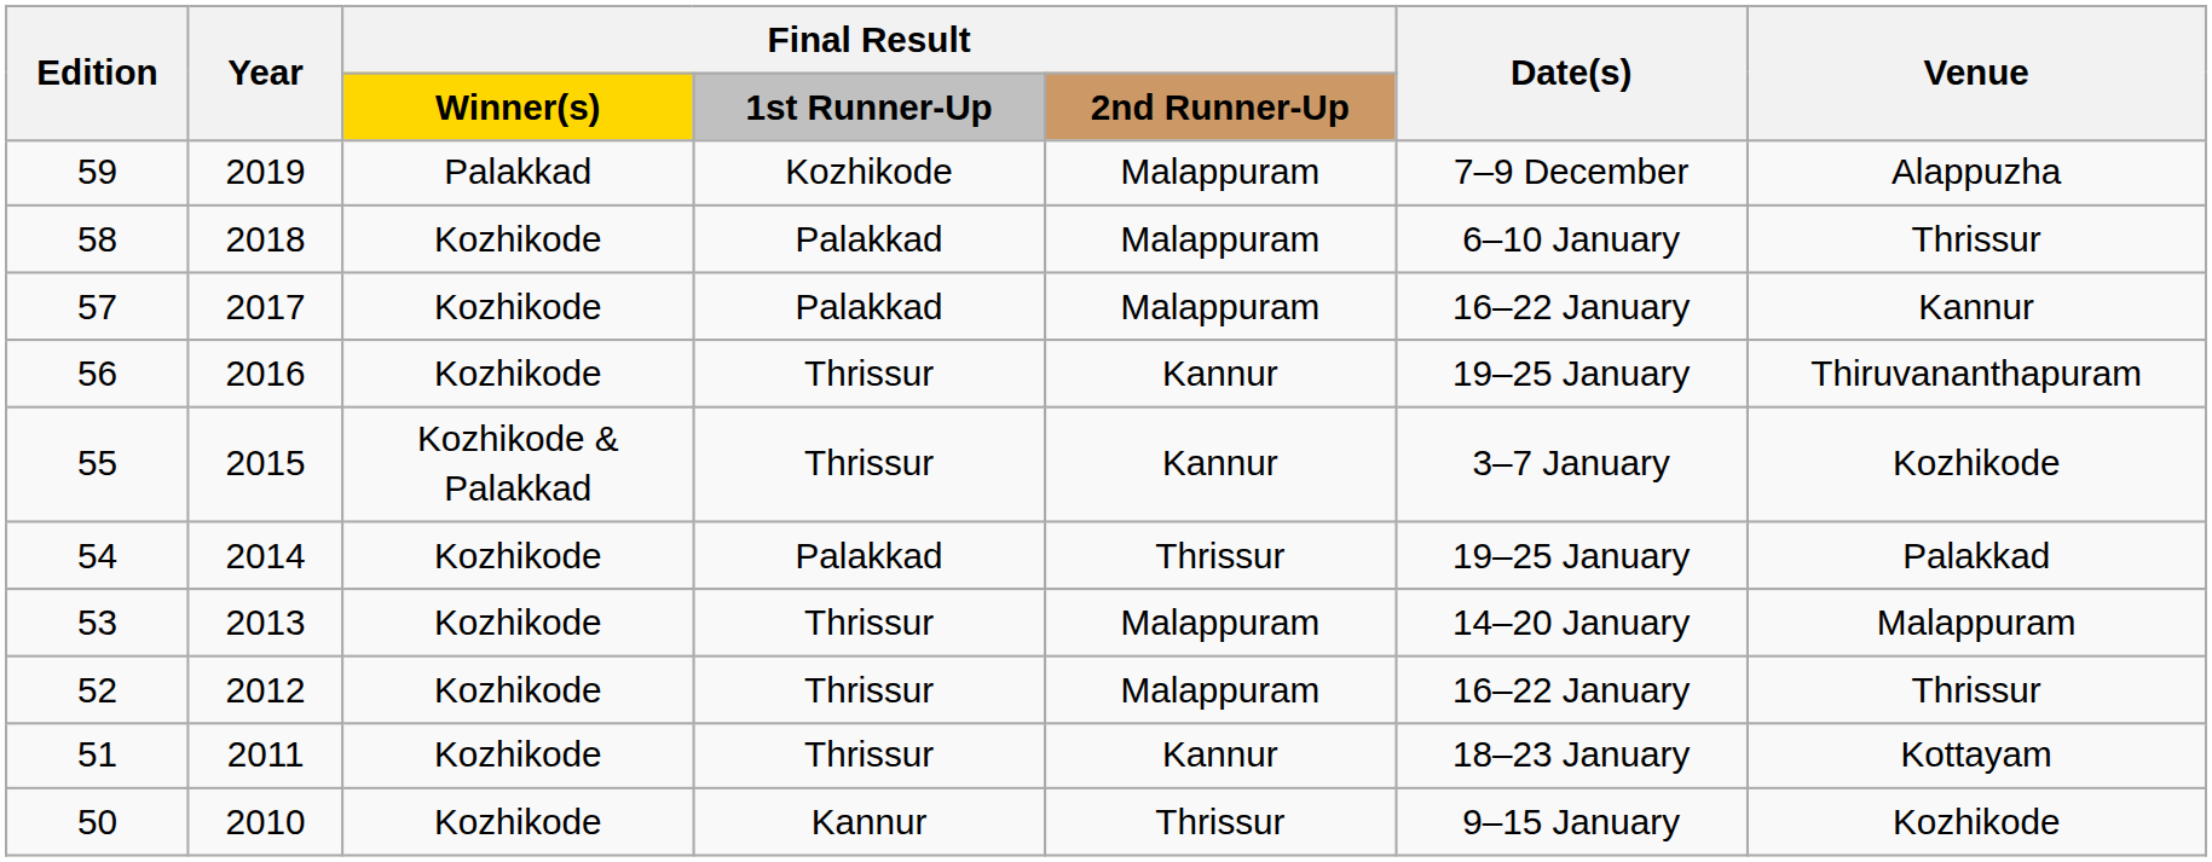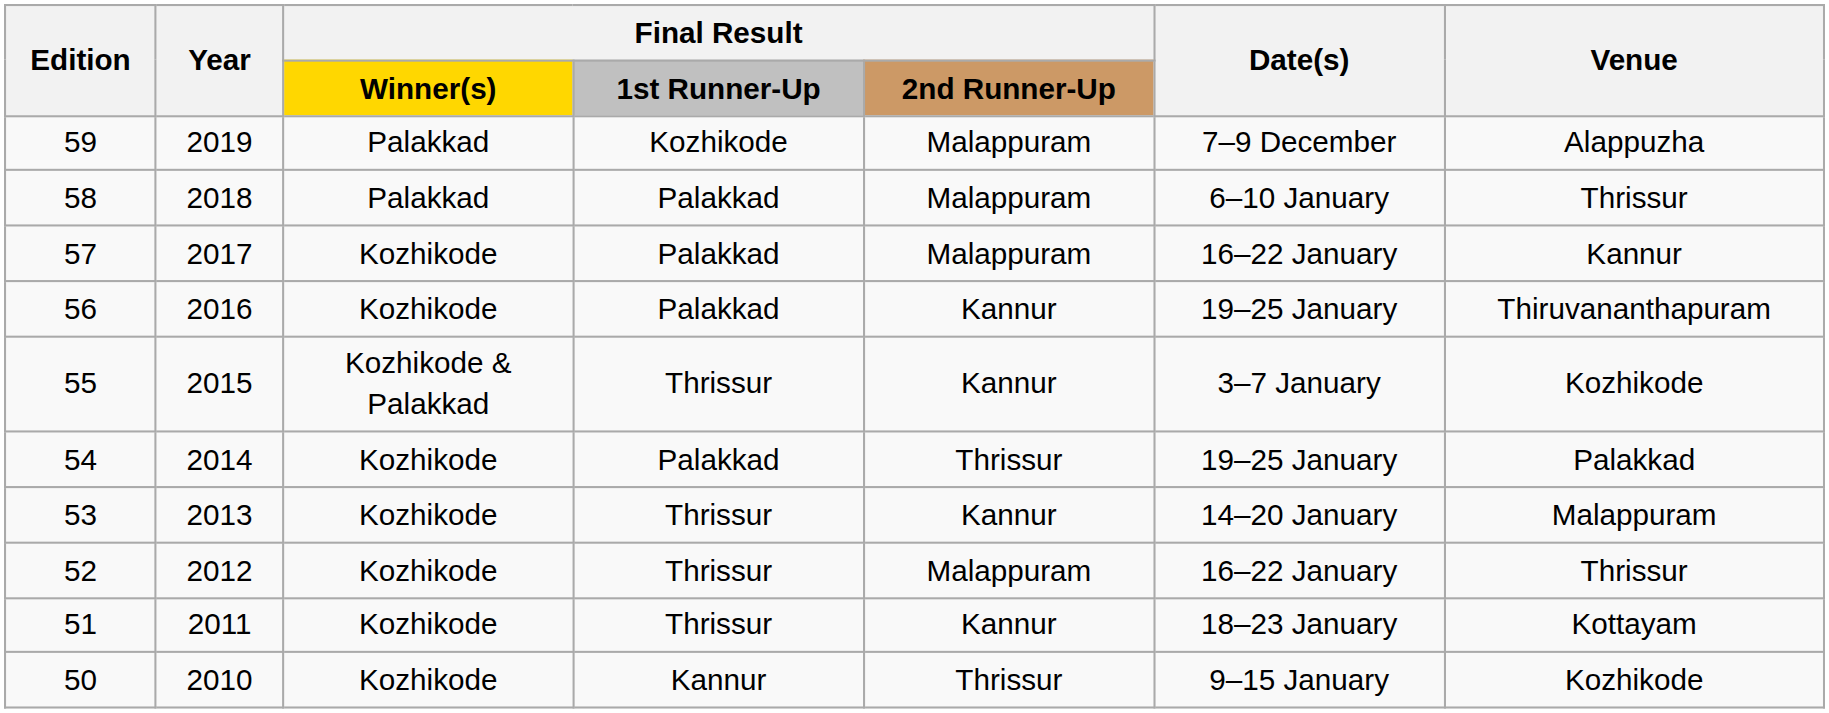58 | Final Result / Winner(s): Kozhikode -> Palakkad
56 | Final Result / 1st Runner-Up: Thrissur -> Palakkad
53 | Final Result / 2nd Runner-Up: Malappuram -> Kannur
